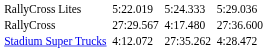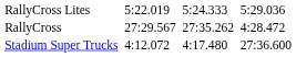RallyCross | column 5: 4:17.480 -> 27:35.262
RallyCross | column 7: 27:36.600 -> 4:28.472
Stadium Super Trucks | column 5: 27:35.262 -> 4:17.480
Stadium Super Trucks | column 7: 4:28.472 -> 27:36.600
